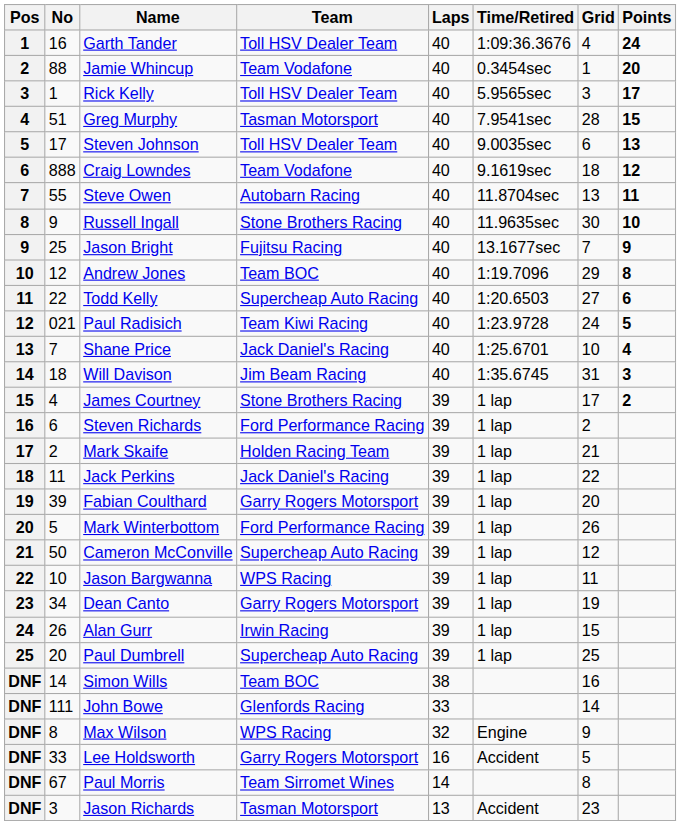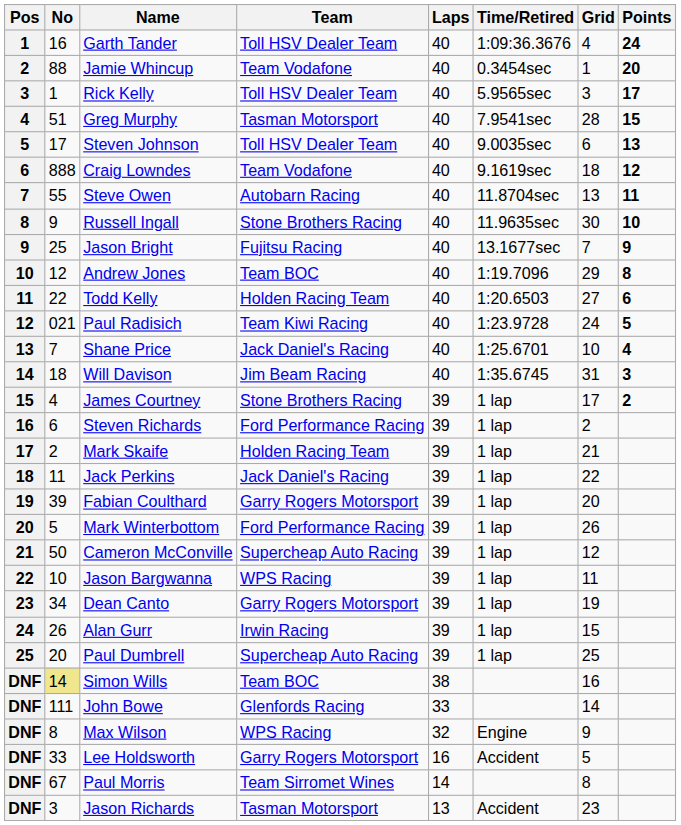Todd Kelly | Team: Supercheap Auto Racing -> Holden Racing Team
Simon Wills | No: no background -> khaki background
